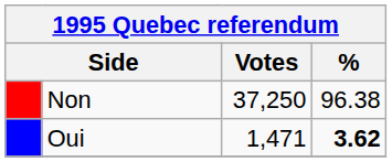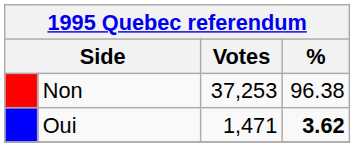Non | Votes: 37,250 -> 37,253
